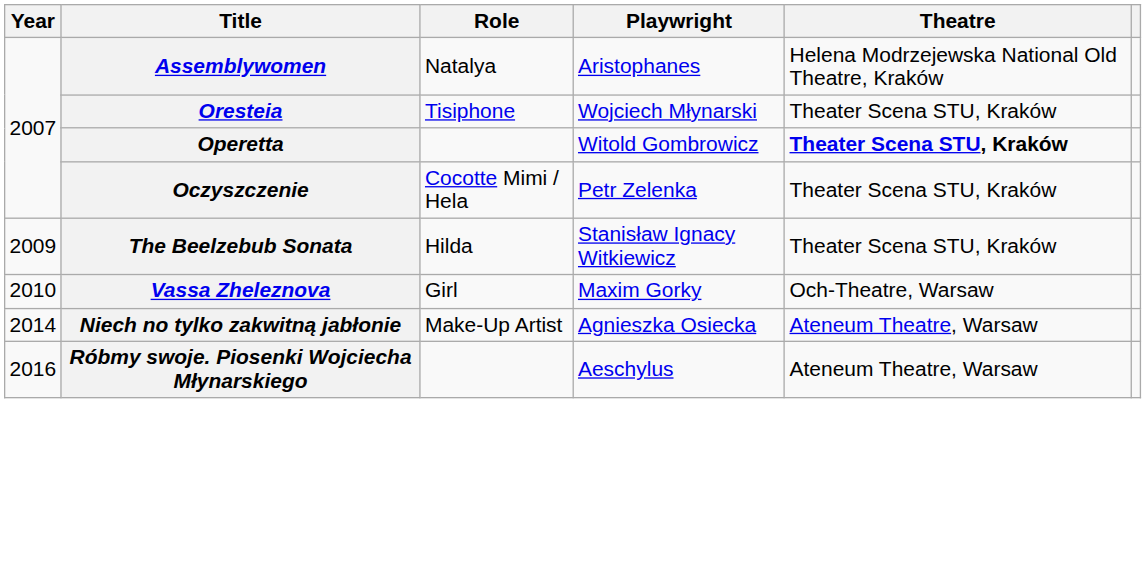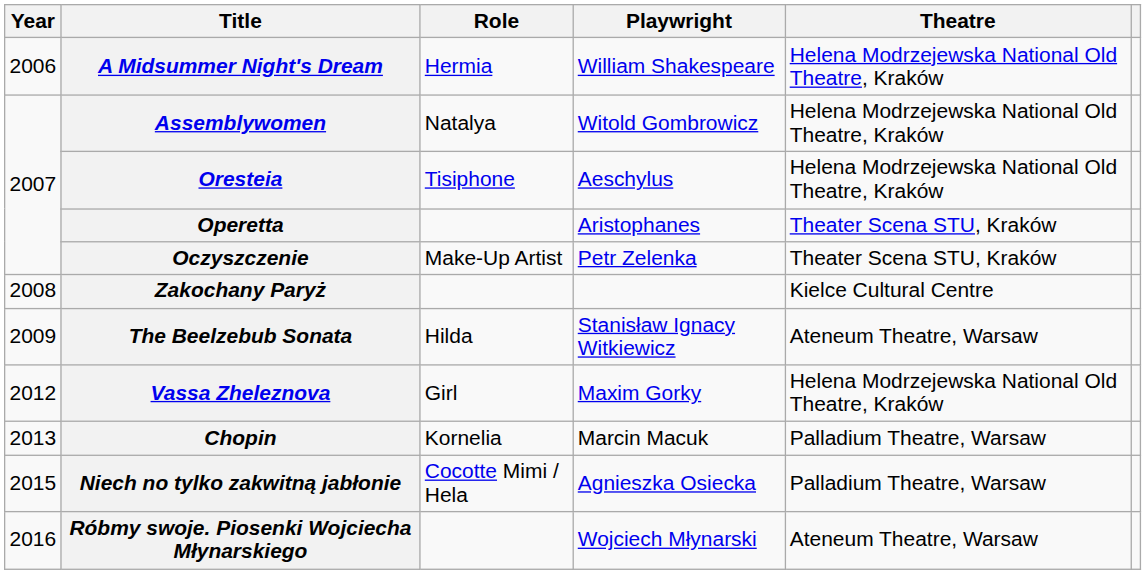+ row: 2006 | A Midsummer Night's Dream | Hermia | William Shakespeare | Helena Modrzejewska National Old Theatre, Kraków
Assemblywomen | Playwright: Aristophanes -> Witold Gombrowicz
Oresteia | Playwright: Wojciech Młynarski -> Aeschylus
Oresteia | Theatre: Theater Scena STU, Kraków -> Helena Modrzejewska National Old Theatre, Kraków
Operetta | Playwright: Witold Gombrowicz -> Aristophanes
Operetta | Theatre: bold -> normal
Oczyszczenie | Role: Cocotte Mimi / Hela -> Make-Up Artist
+ row: 2008 | Zakochany Paryż | Kielce Cultural Centre
The Beelzebub Sonata | Theatre: Theater Scena STU, Kraków -> Ateneum Theatre, Warsaw
Vassa Zheleznova | Year: 2010 -> 2012
Vassa Zheleznova | Theatre: Och-Theatre, Warsaw -> Helena Modrzejewska National Old Theatre, Kraków
+ row: 2013 | Chopin | Kornelia | Marcin Macuk | Palladium Theatre, Warsaw
Niech no tylko zakwitną jabłonie | Year: 2014 -> 2015
Niech no tylko zakwitną jabłonie | Role: Make-Up Artist -> Cocotte Mimi / Hela
Niech no tylko zakwitną jabłonie | Theatre: Ateneum Theatre, Warsaw -> Palladium Theatre, Warsaw
Róbmy swoje. Piosenki Wojciecha Młynarskiego | Playwright: Aeschylus -> Wojciech Młynarski
